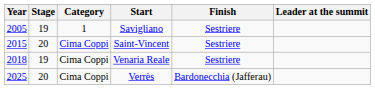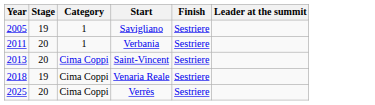+ row: 2011 | 20 | 1 | Verbania | Sestriere
Saint-Vincent | Year: 2015 -> 2013
Verrès | Finish: Bardonecchia (Jafferau) -> Sestriere
